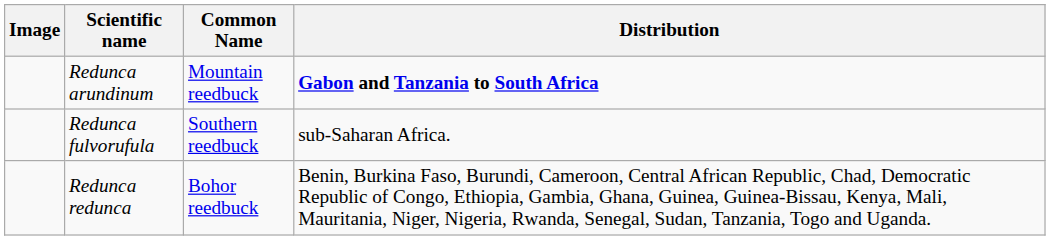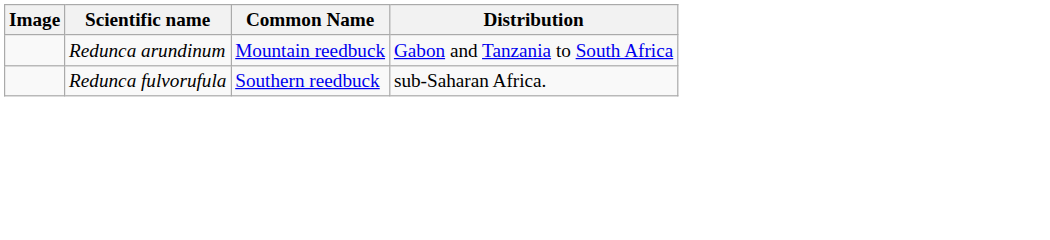Redunca arundinum | Distribution: bold -> normal
- row: Redunca redunca | Bohor reedbuck | Benin, Burkina Faso, Burundi, Cameroon, Central African Republic, Chad, Democratic Republic of Congo, Ethiopia, Gambia, Ghana, Guinea, Guinea-Bissau, Kenya, Mali, Mauritania, Niger, Nigeria, Rwanda, Senegal, Sudan, Tanzania, Togo and Uganda.
